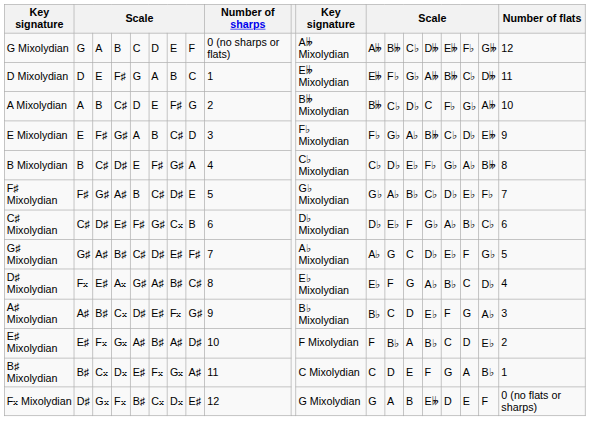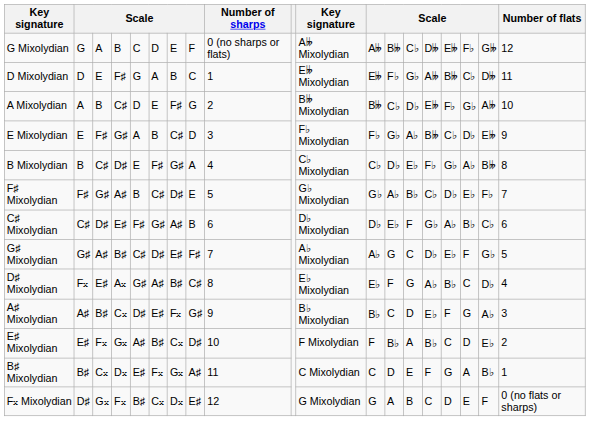A Mixolydian | column 15: C -> E𝄫
C♯ Mixolydian | column 7: C𝄪 -> A♯
E♯ Mixolydian | column 7: A♯ -> C𝄪
F𝄪 Mixolydian | column 15: E𝄫 -> C
